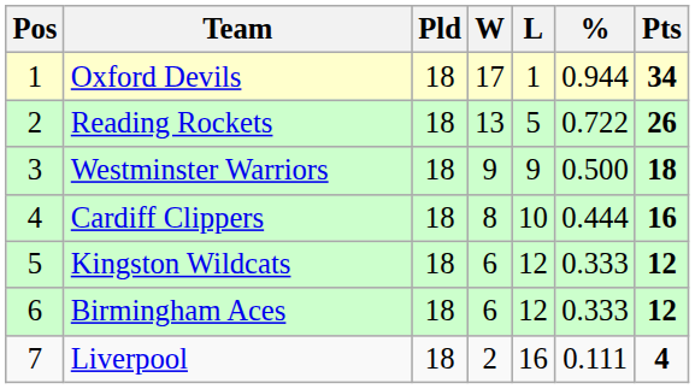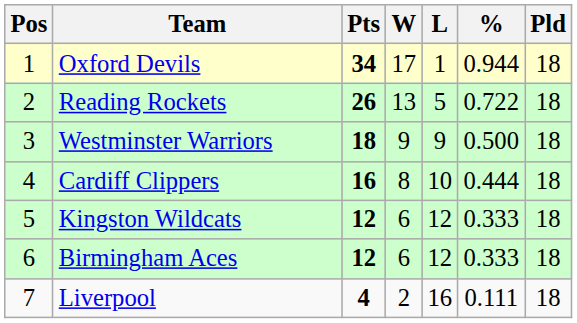columns swapped: Pld <-> Pts
